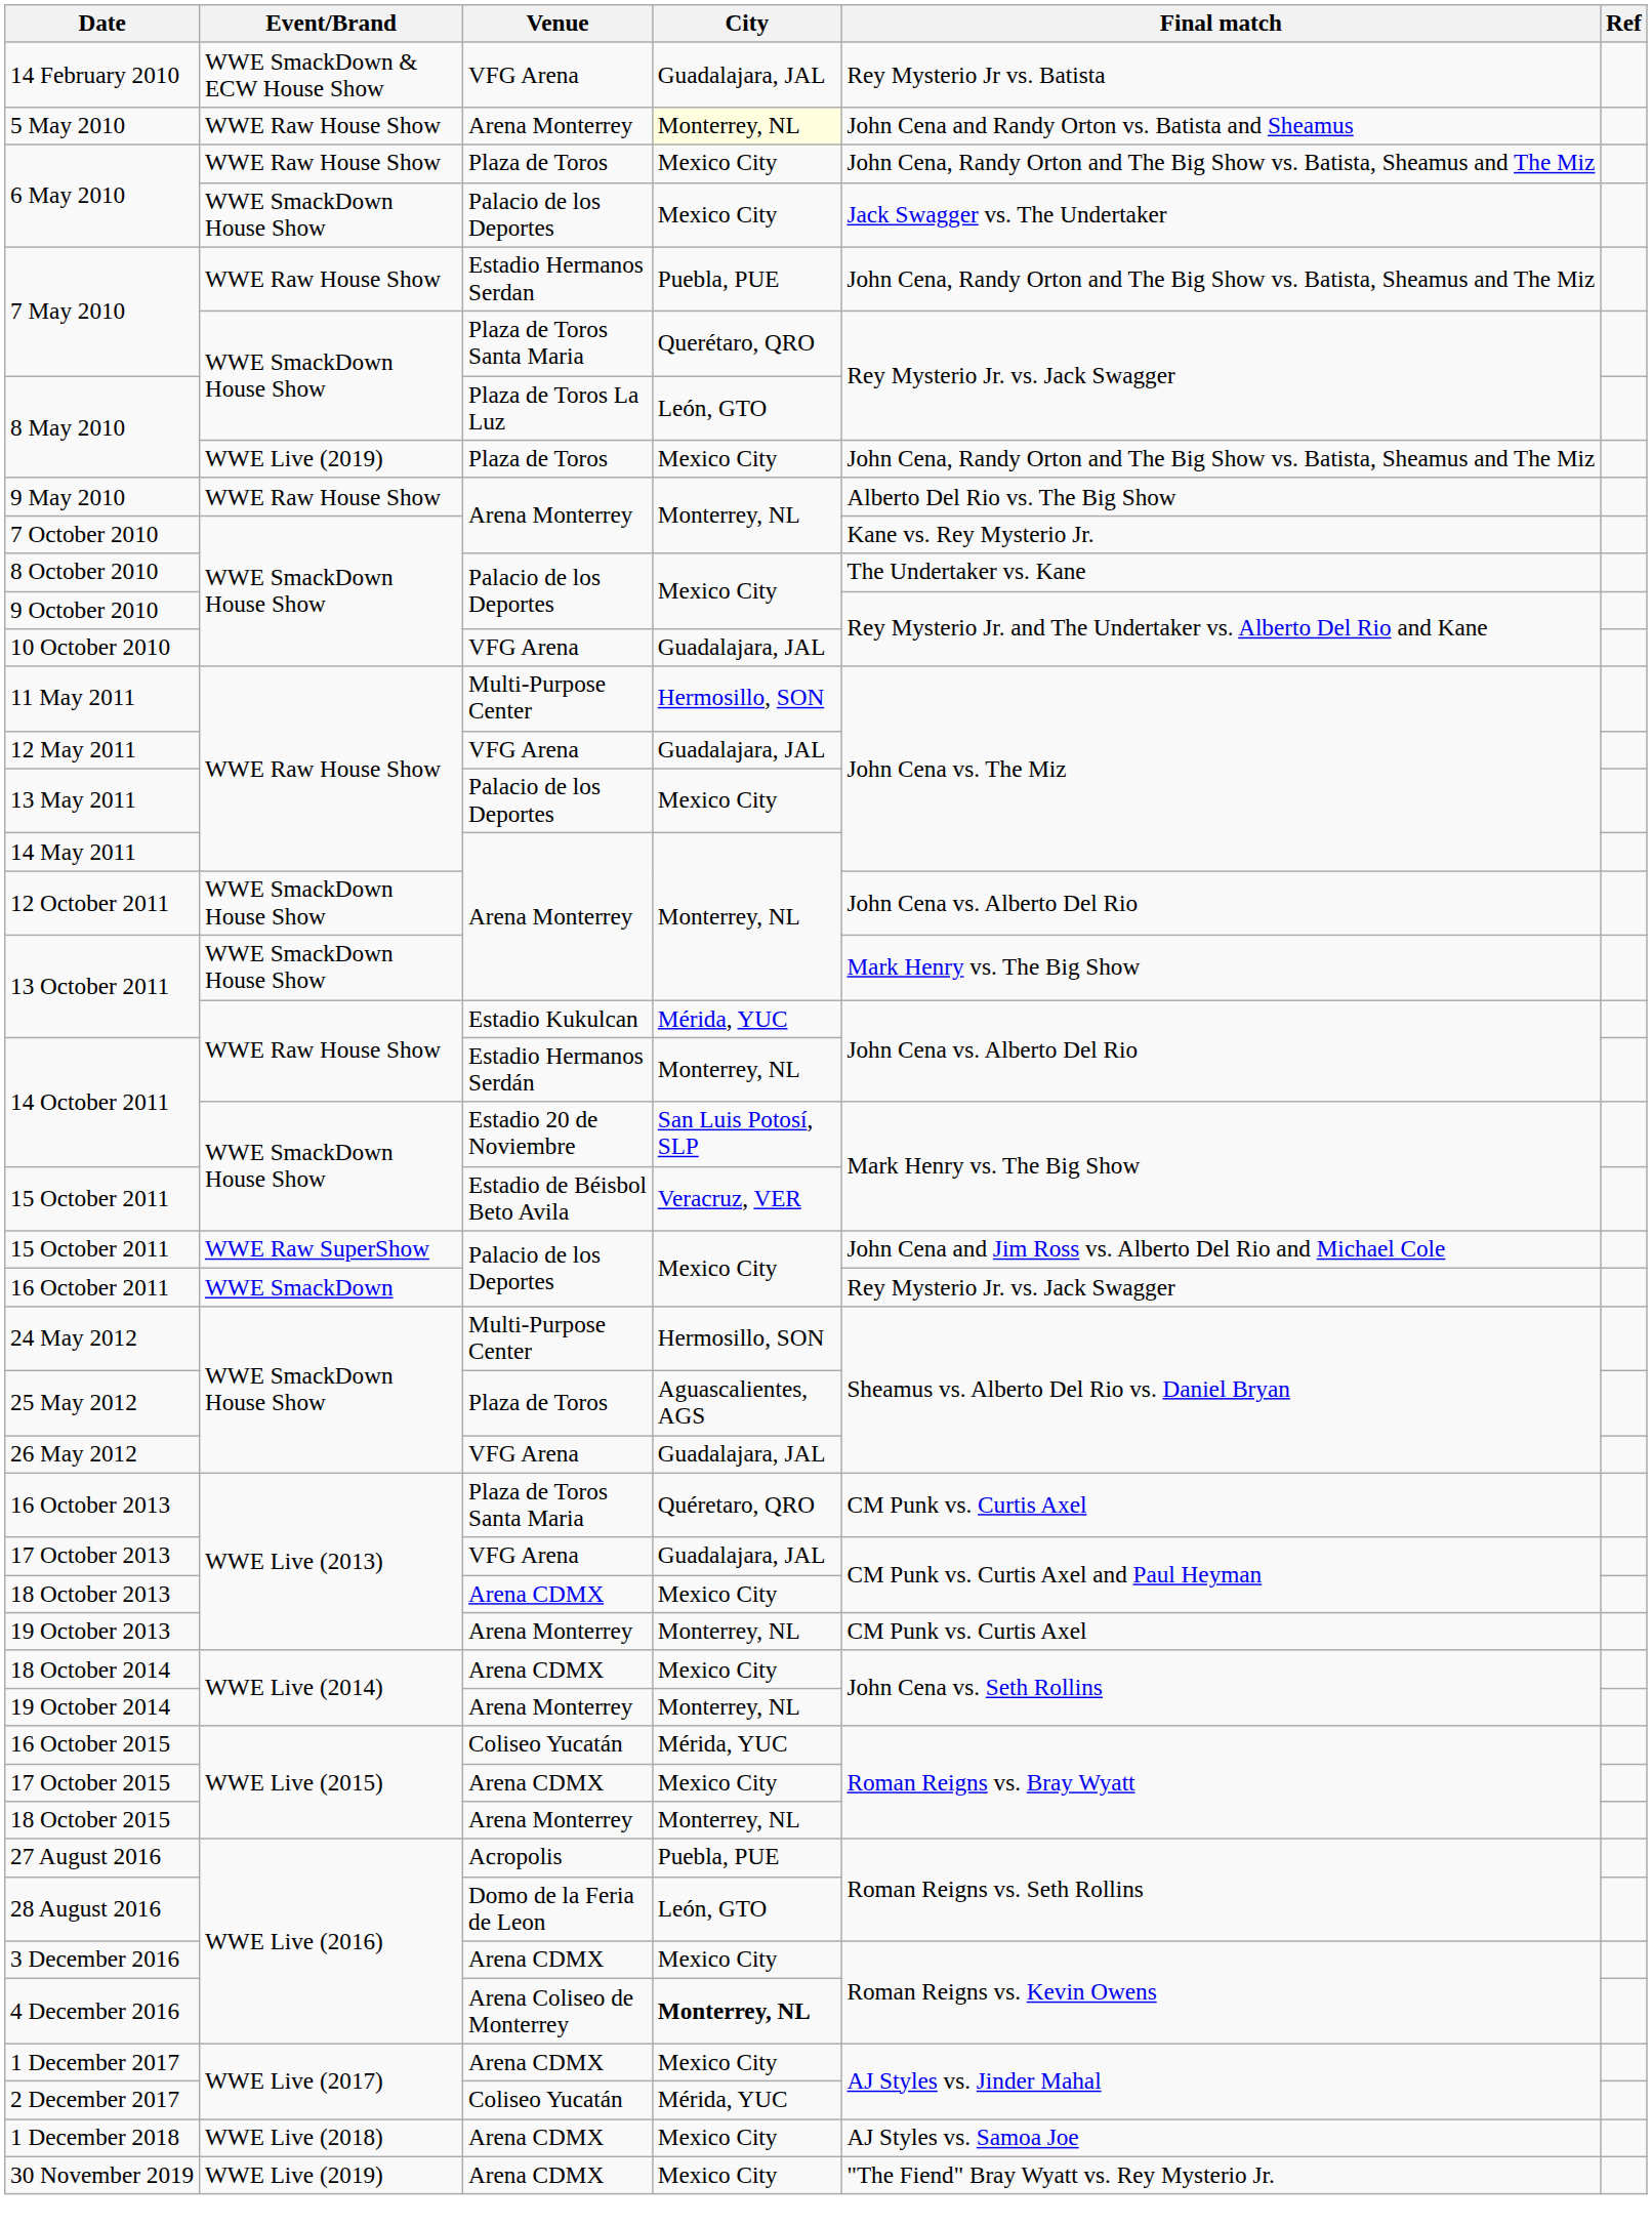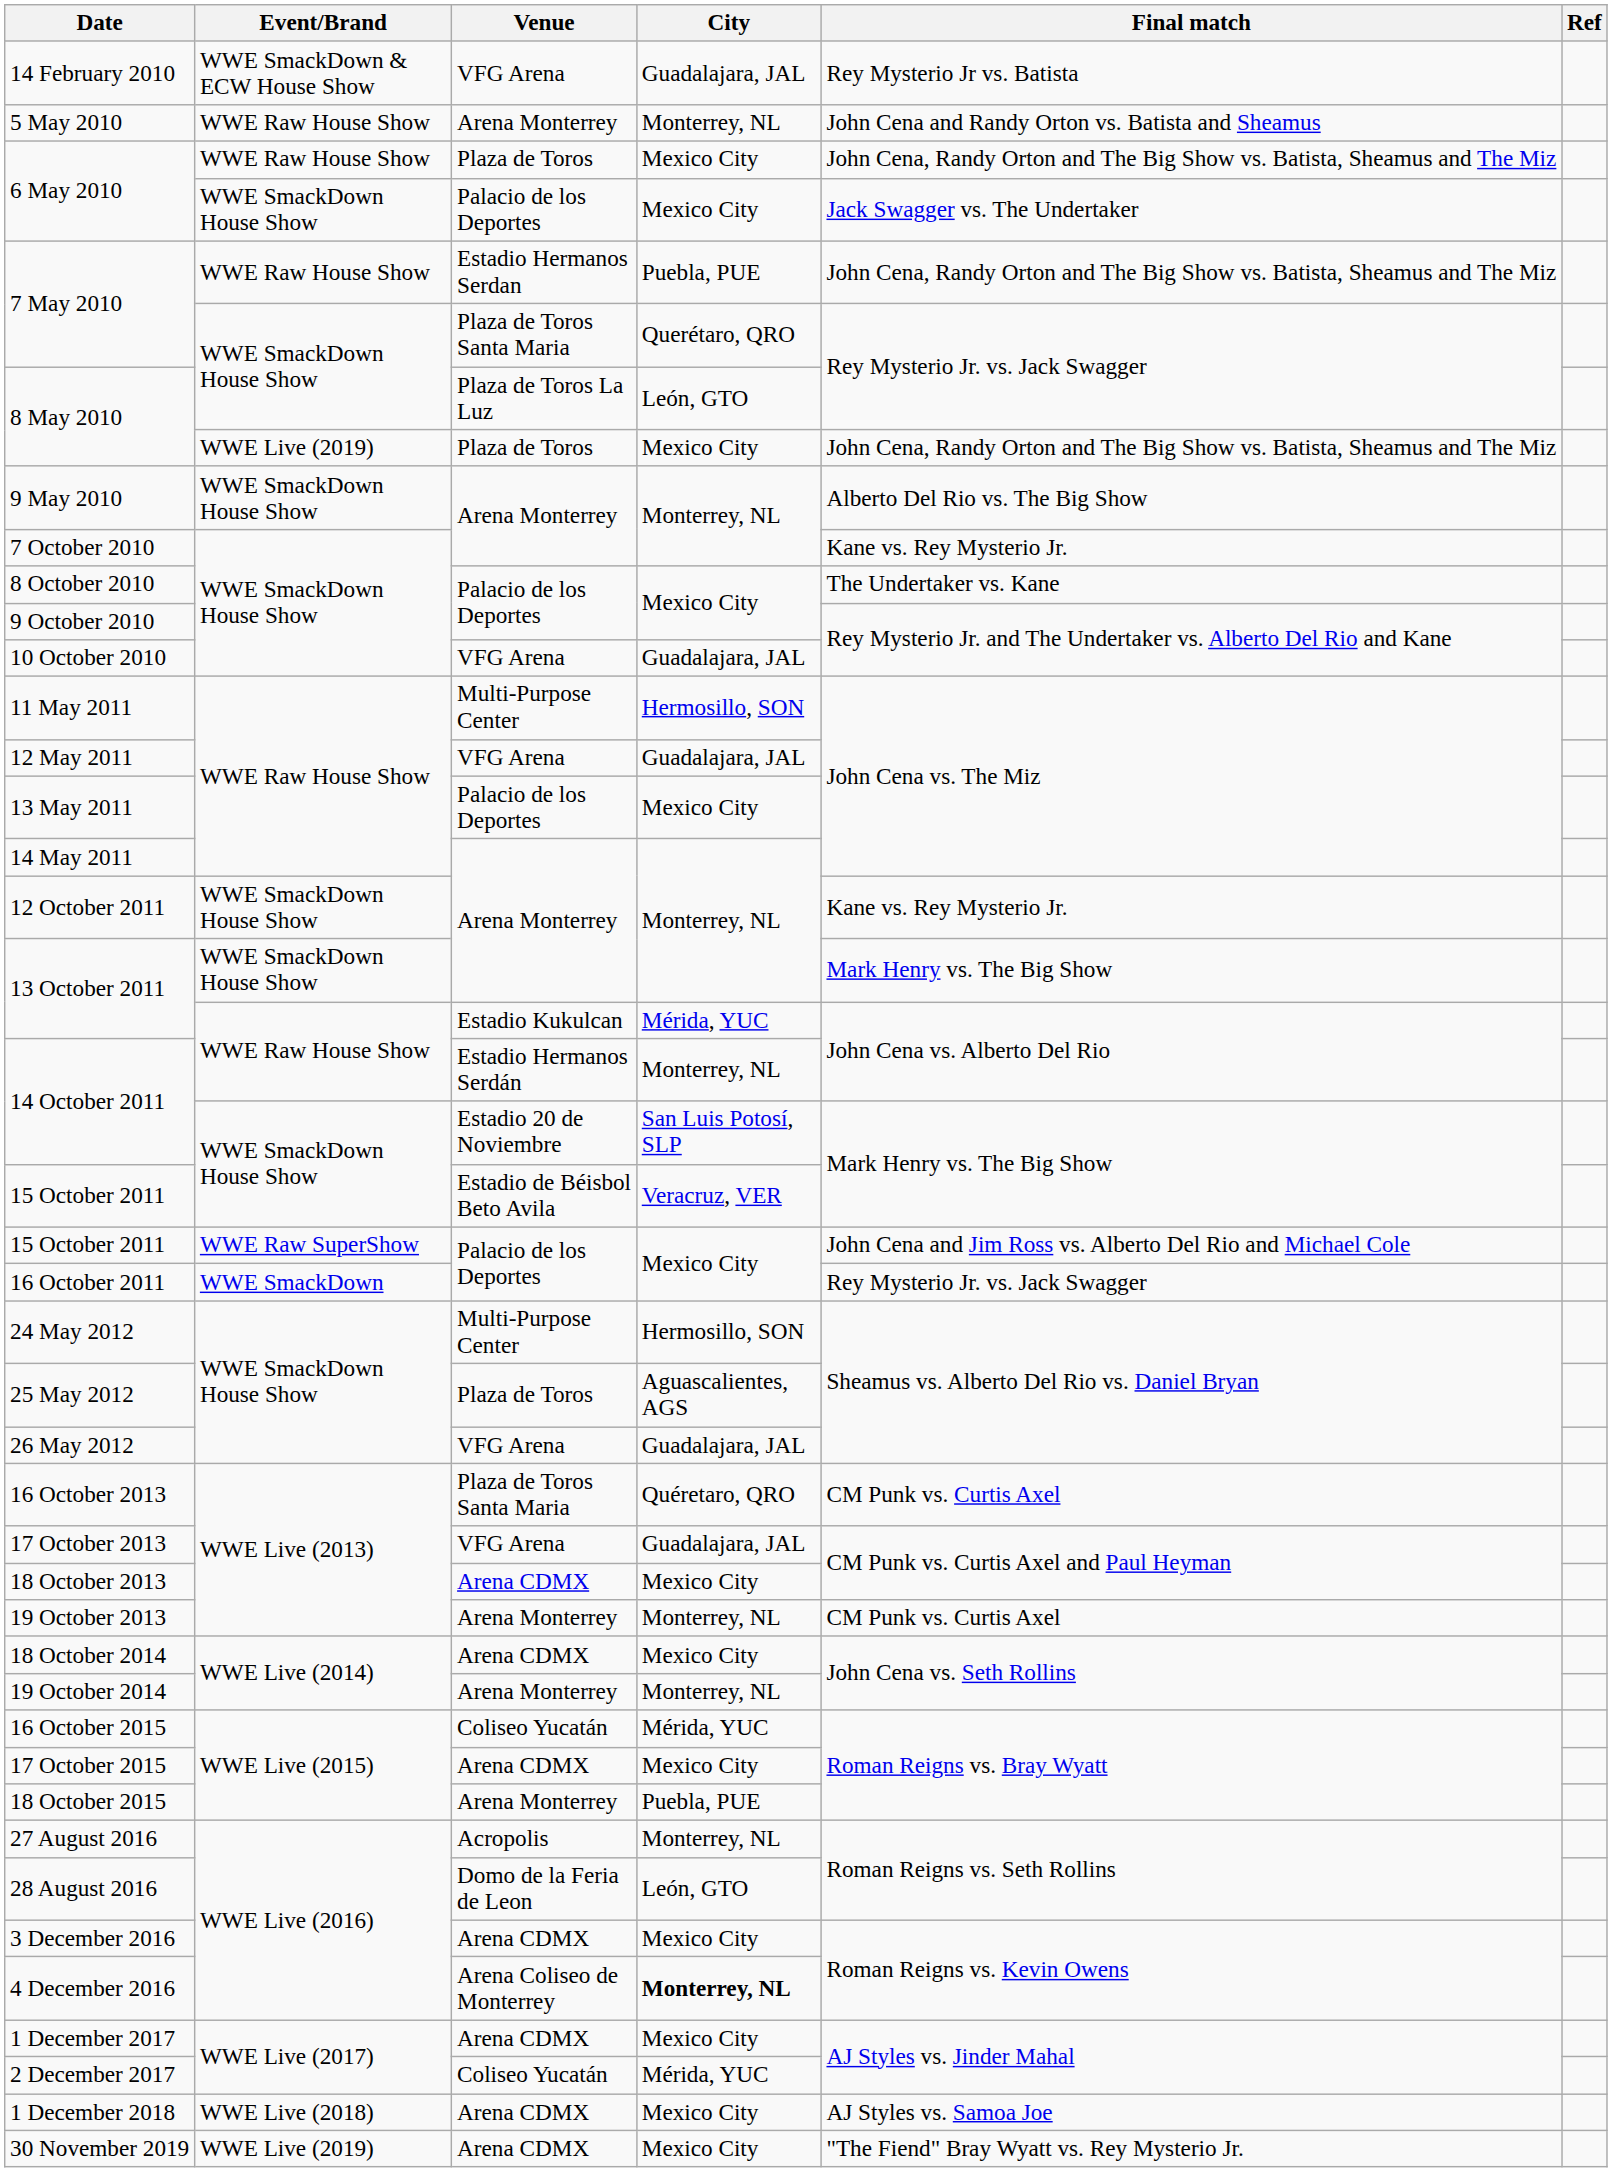5 May 2010 | City: lightyellow background -> no background
9 May 2010 | Event/Brand: WWE Raw House Show -> WWE SmackDown House Show
12 October 2011 | Final match: John Cena vs. Alberto Del Rio -> Kane vs. Rey Mysterio Jr.
18 October 2015 | City: Monterrey, NL -> Puebla, PUE
27 August 2016 | City: Puebla, PUE -> Monterrey, NL
